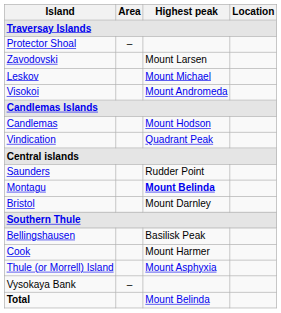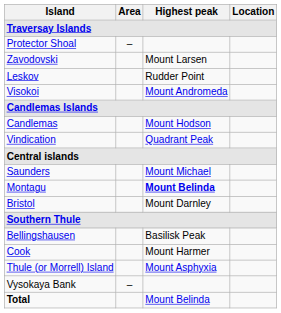Leskov | Highest peak: Mount Michael -> Rudder Point
Saunders | Highest peak: Rudder Point -> Mount Michael
